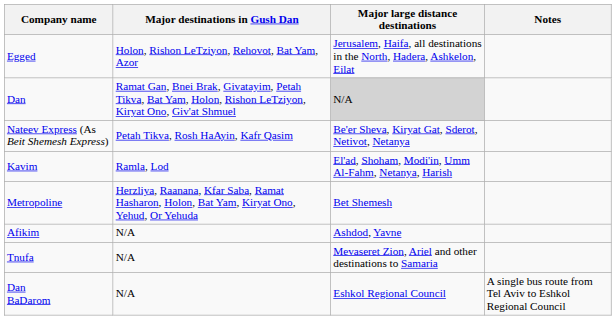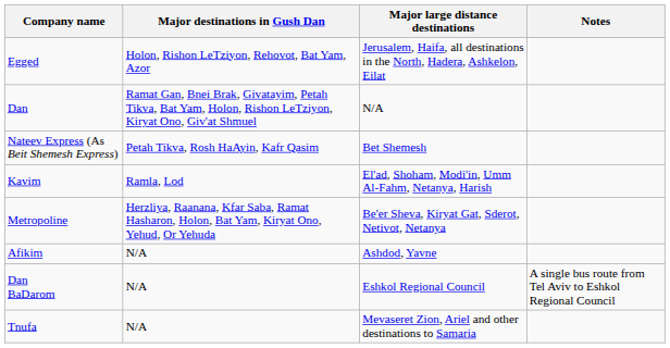Dan | Major large distance destinations: lightgrey background -> no background
Nateev Express (As Beit Shemesh Express) | Major large distance destinations: Be'er Sheva, Kiryat Gat, Sderot, Netivot, Netanya -> Bet Shemesh
Metropoline | Major large distance destinations: Bet Shemesh -> Be'er Sheva, Kiryat Gat, Sderot, Netivot, Netanya
rows swapped: Dan BaDarom <-> Tnufa
